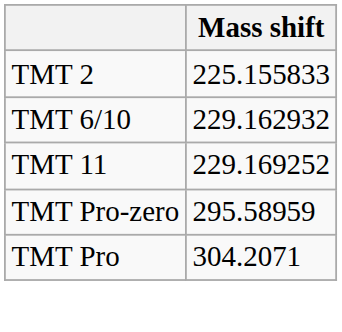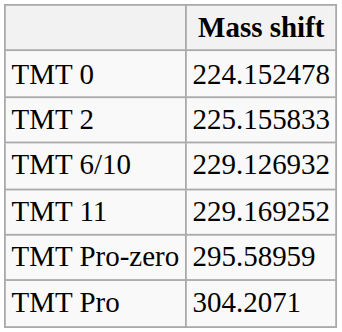+ row: TMT 0 | 224.152478
TMT 6/10 | Mass shift: 229.162932 -> 229.126932
